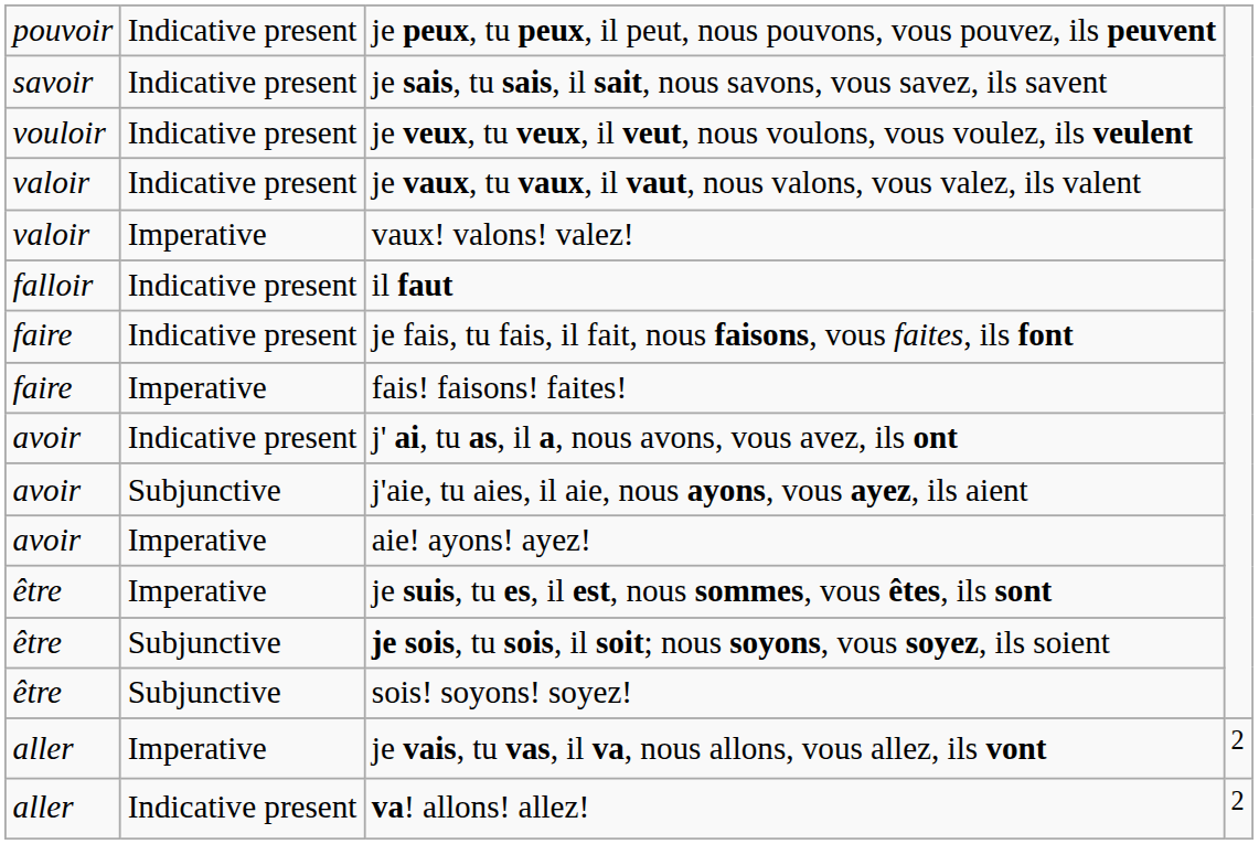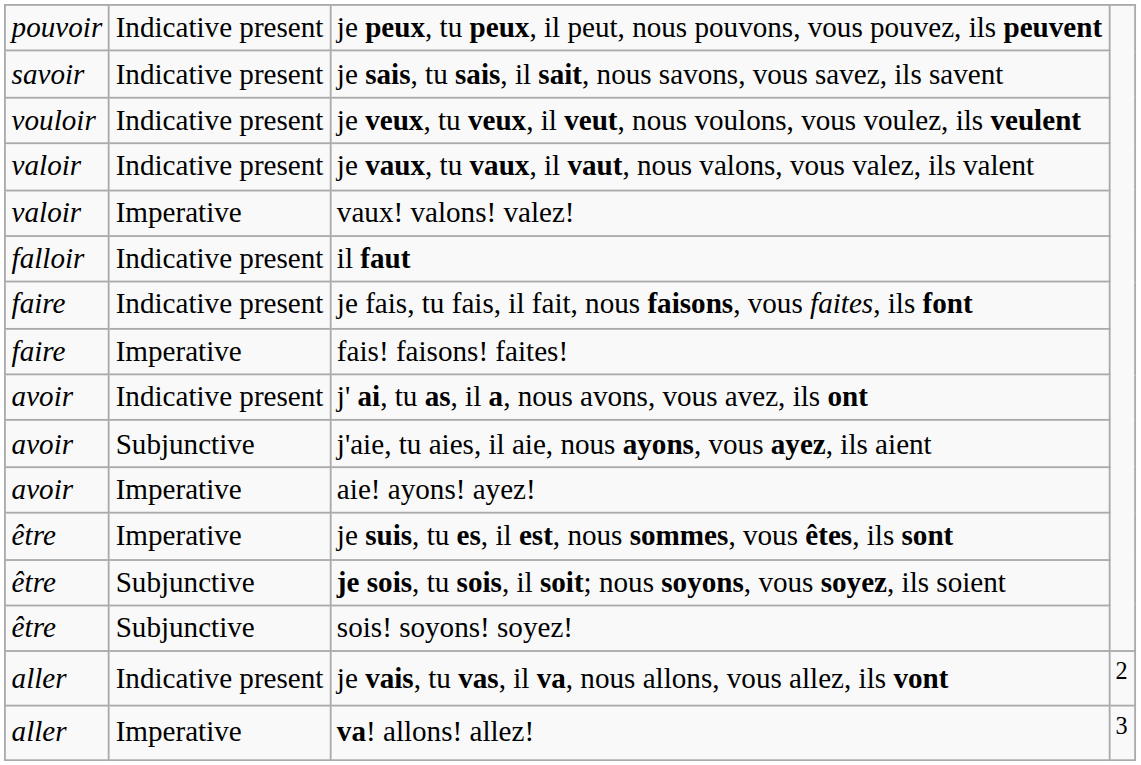je vais, tu vas, il va, nous allons, vous allez, ils vont | column 2: Imperative -> Indicative present
va! allons! allez! | column 2: Indicative present -> Imperative
va! allons! allez! | column 4: 2 -> 3
